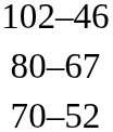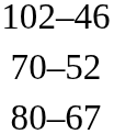rows swapped: 80–67 <-> 70–52
